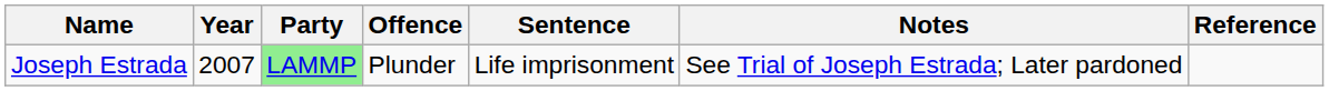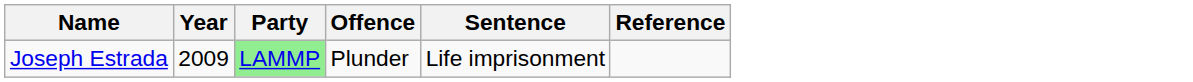- column: Notes | See Trial of Joseph Estrada; Later pardoned
Joseph Estrada | Year: 2007 -> 2009
